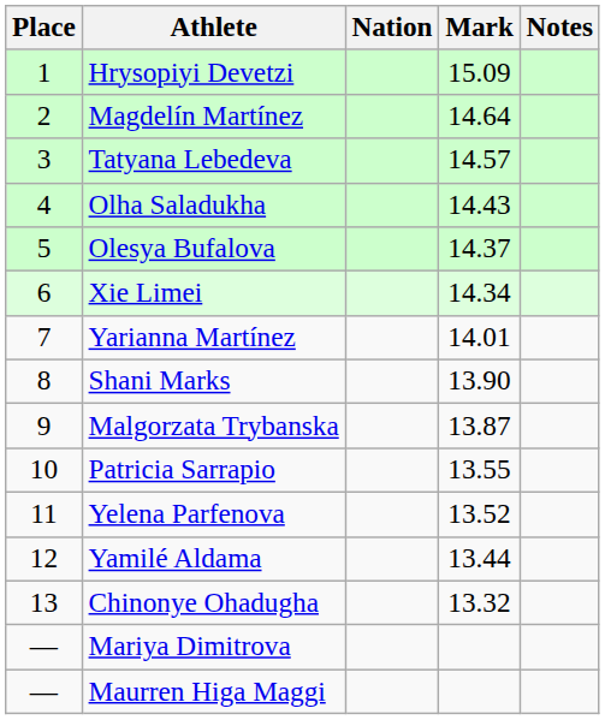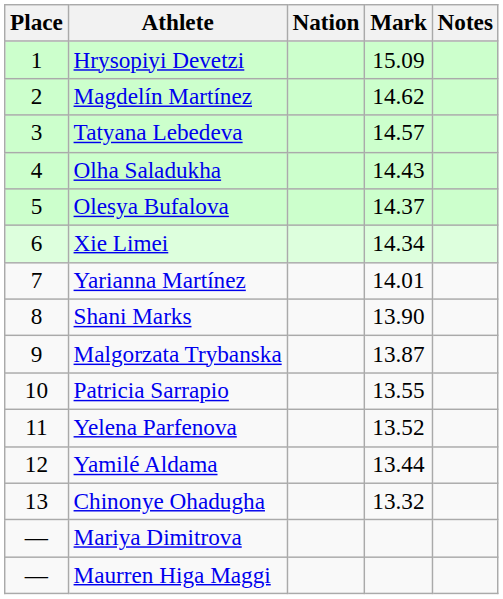Magdelín Martínez | Mark: 14.64 -> 14.62
